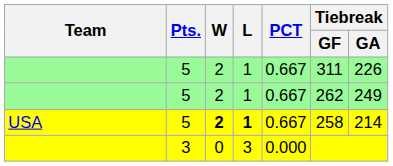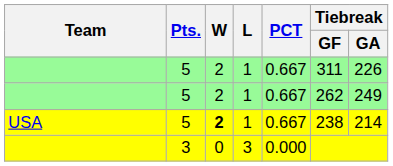USA | L: bold -> normal
USA | Tiebreak / GF: 258 -> 238
